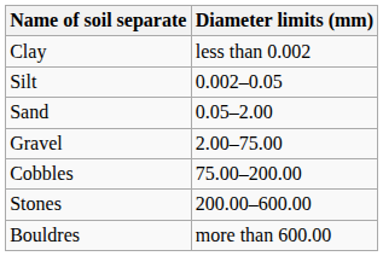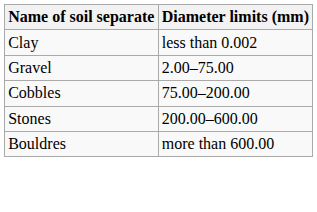- row: Silt | 0.002–0.05
- row: Sand | 0.05–2.00
